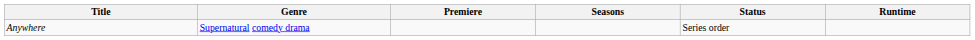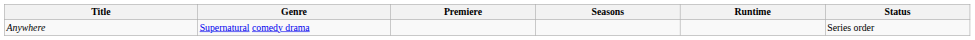columns swapped: Runtime <-> Status
